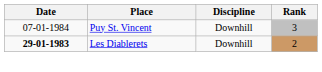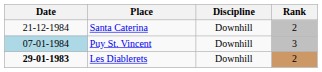+ row: 21-12-1984 | Santa Caterina | Downhill | 2
Puy St. Vincent | Date: no background -> lightblue background
